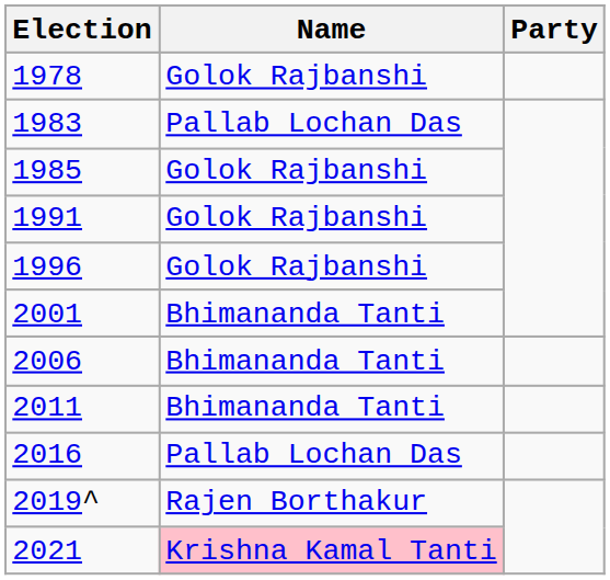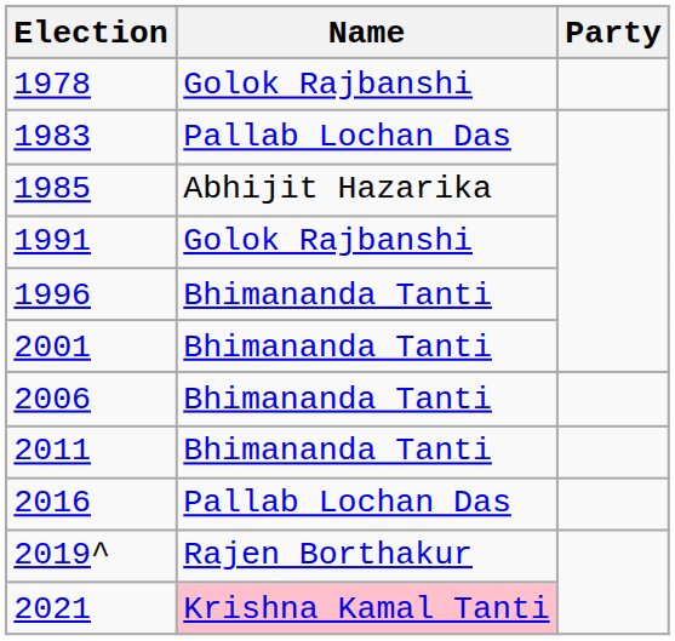1985 | Name: Golok Rajbanshi -> Abhijit Hazarika
1996 | Name: Golok Rajbanshi -> Bhimananda Tanti
